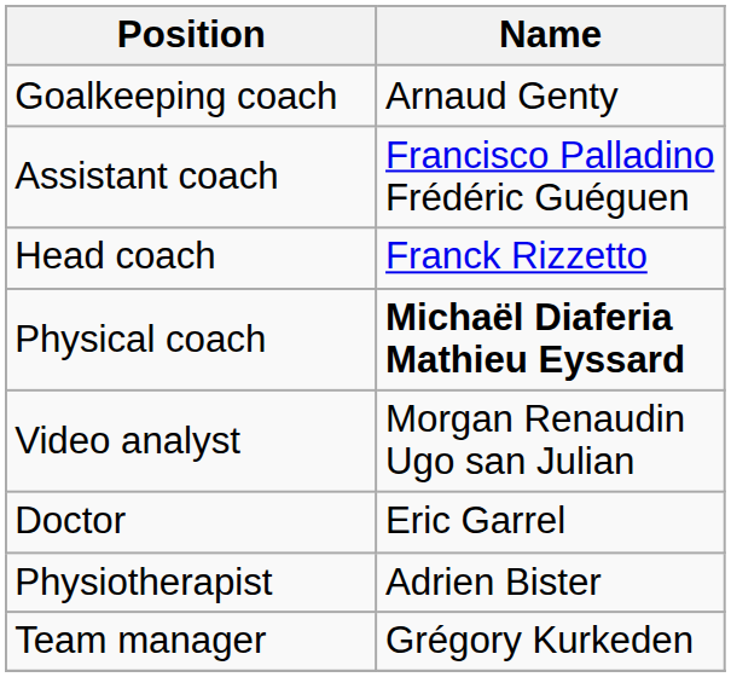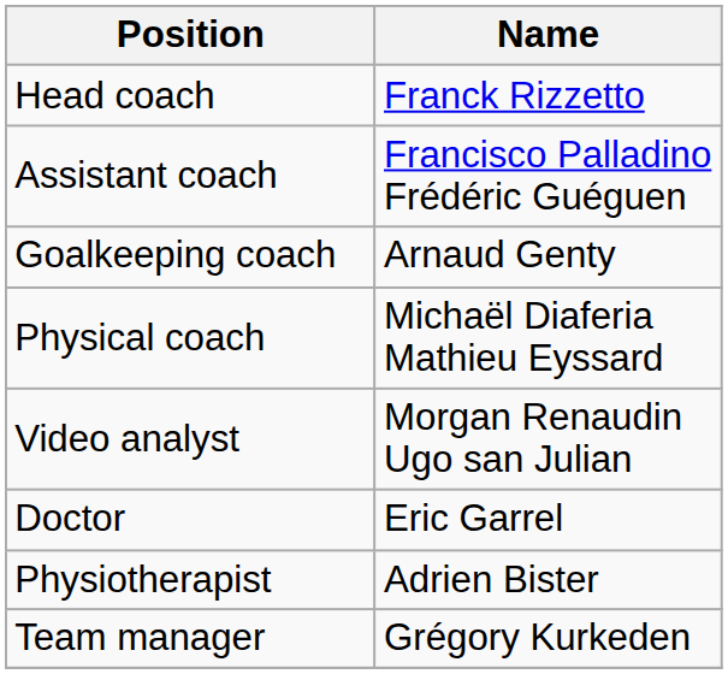rows swapped: Head coach <-> Goalkeeping coach
Physical coach | Name: bold -> normal
